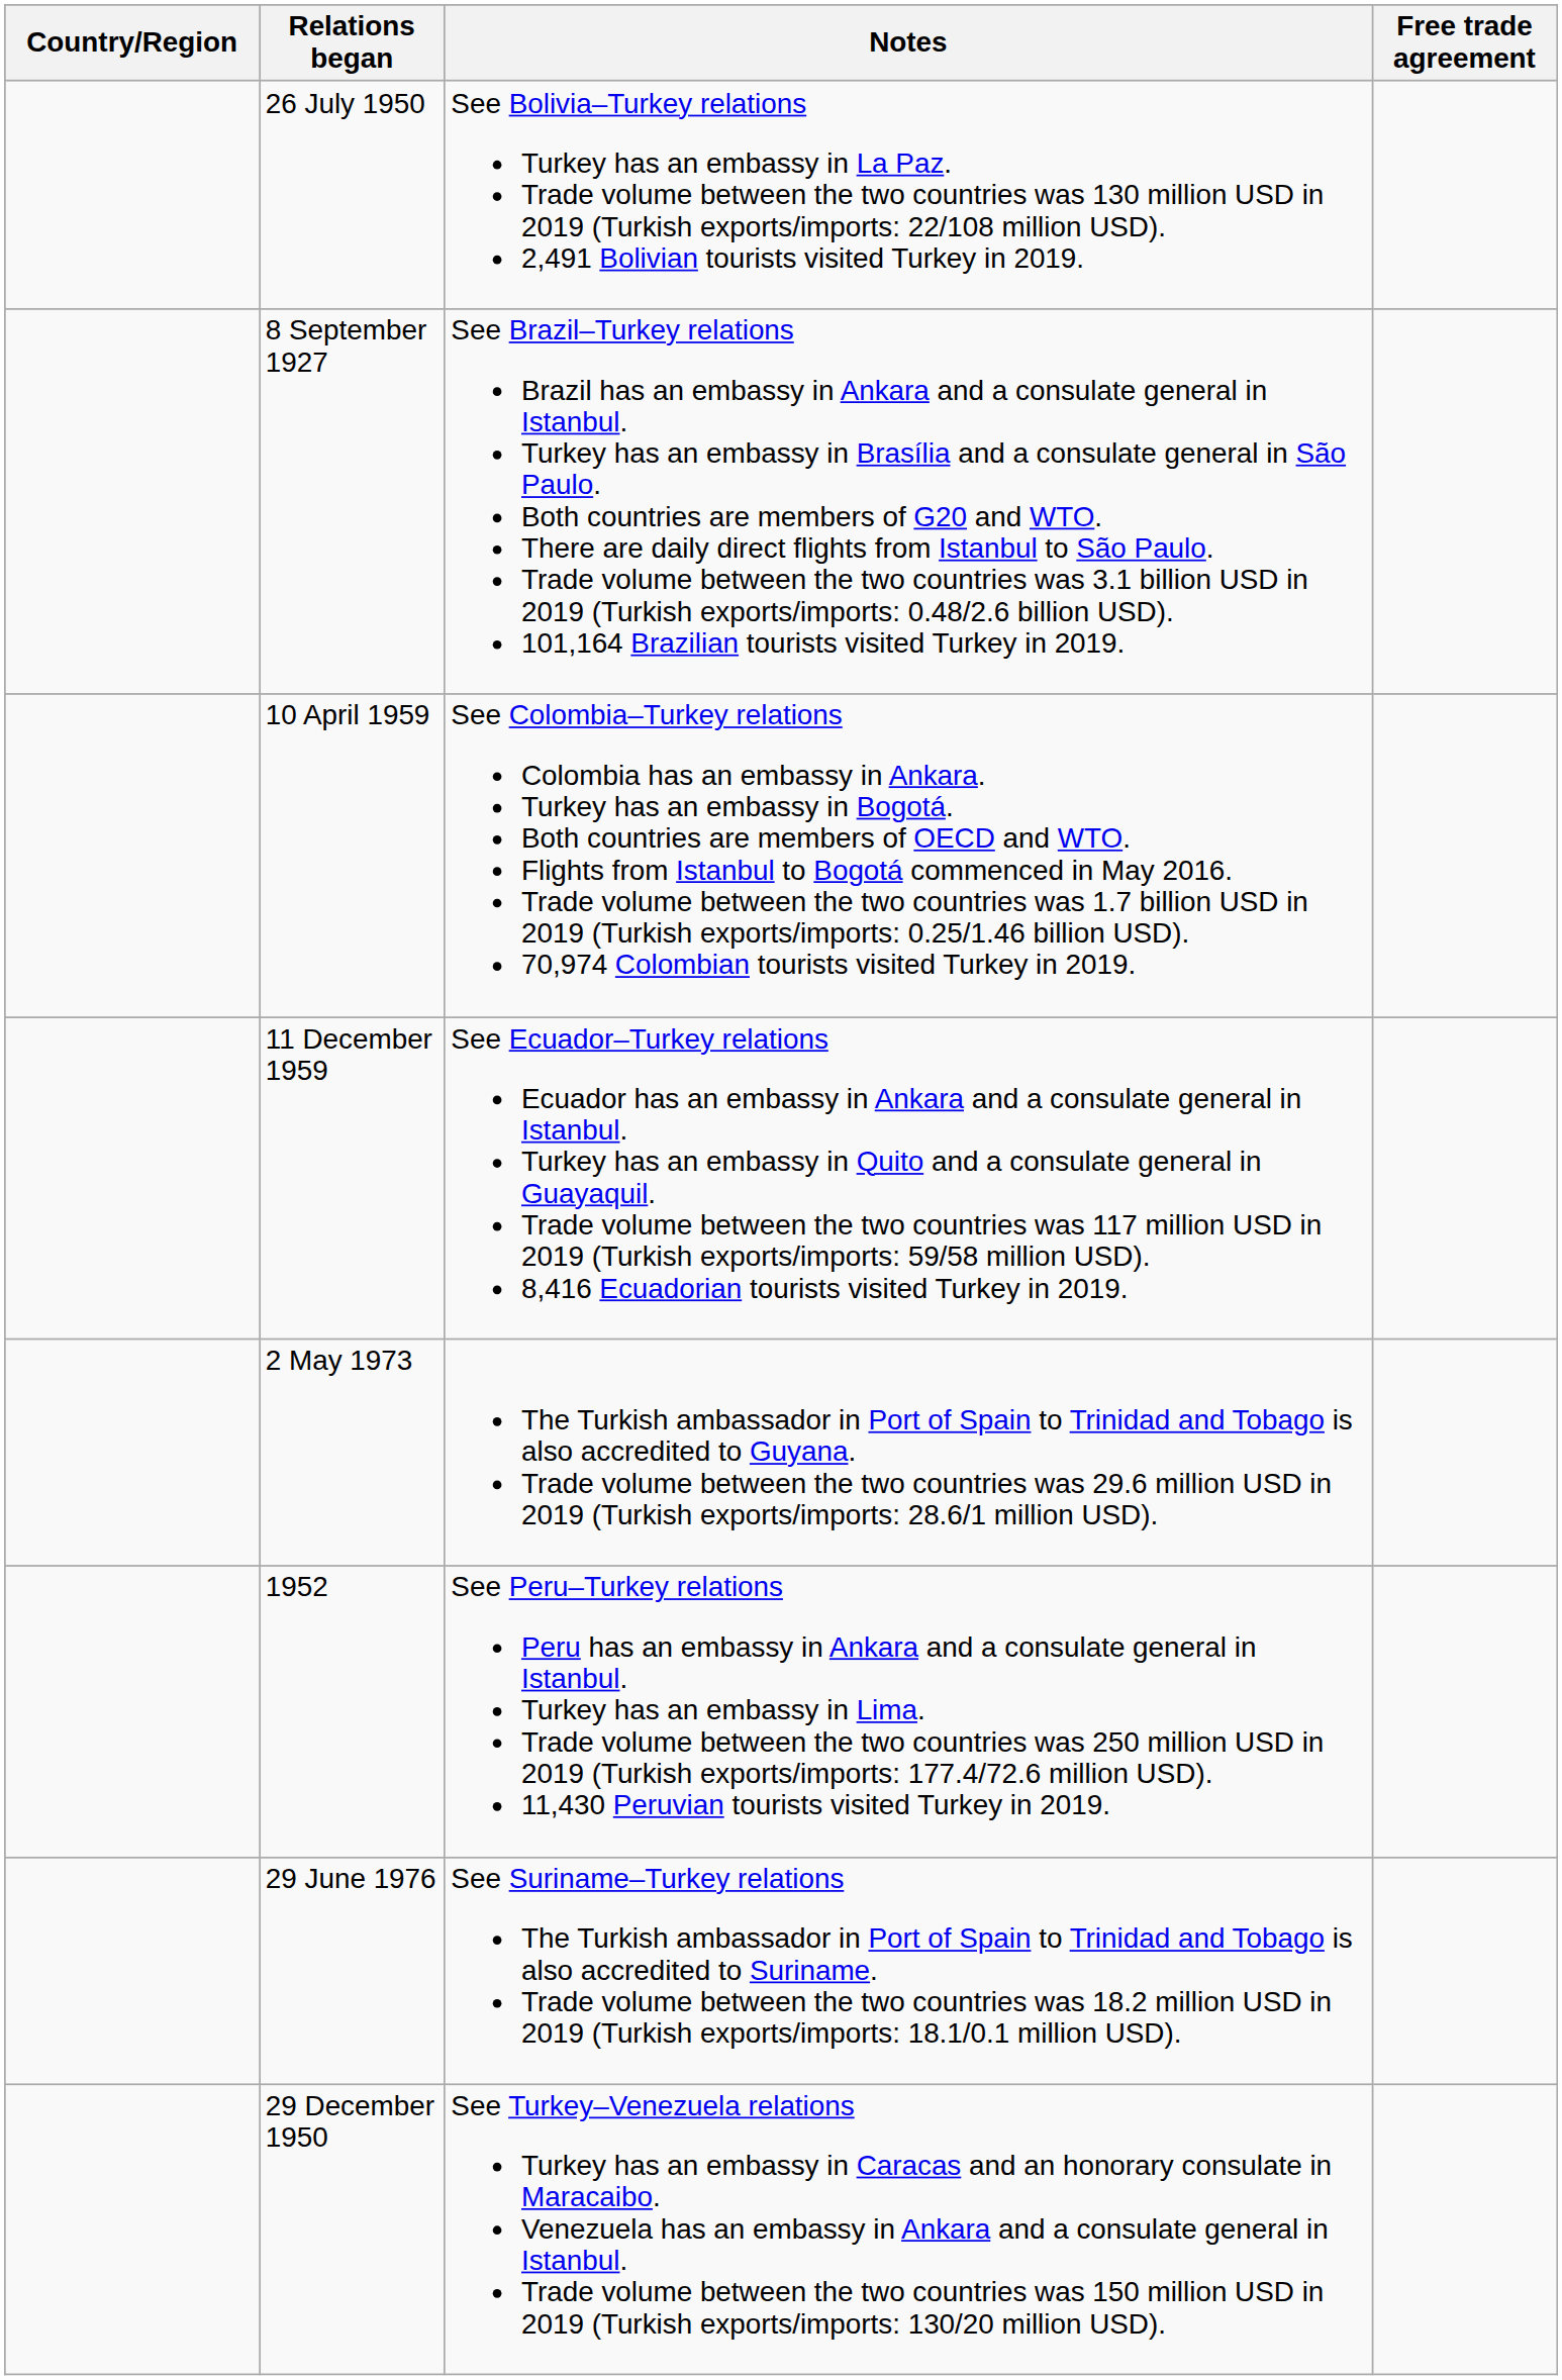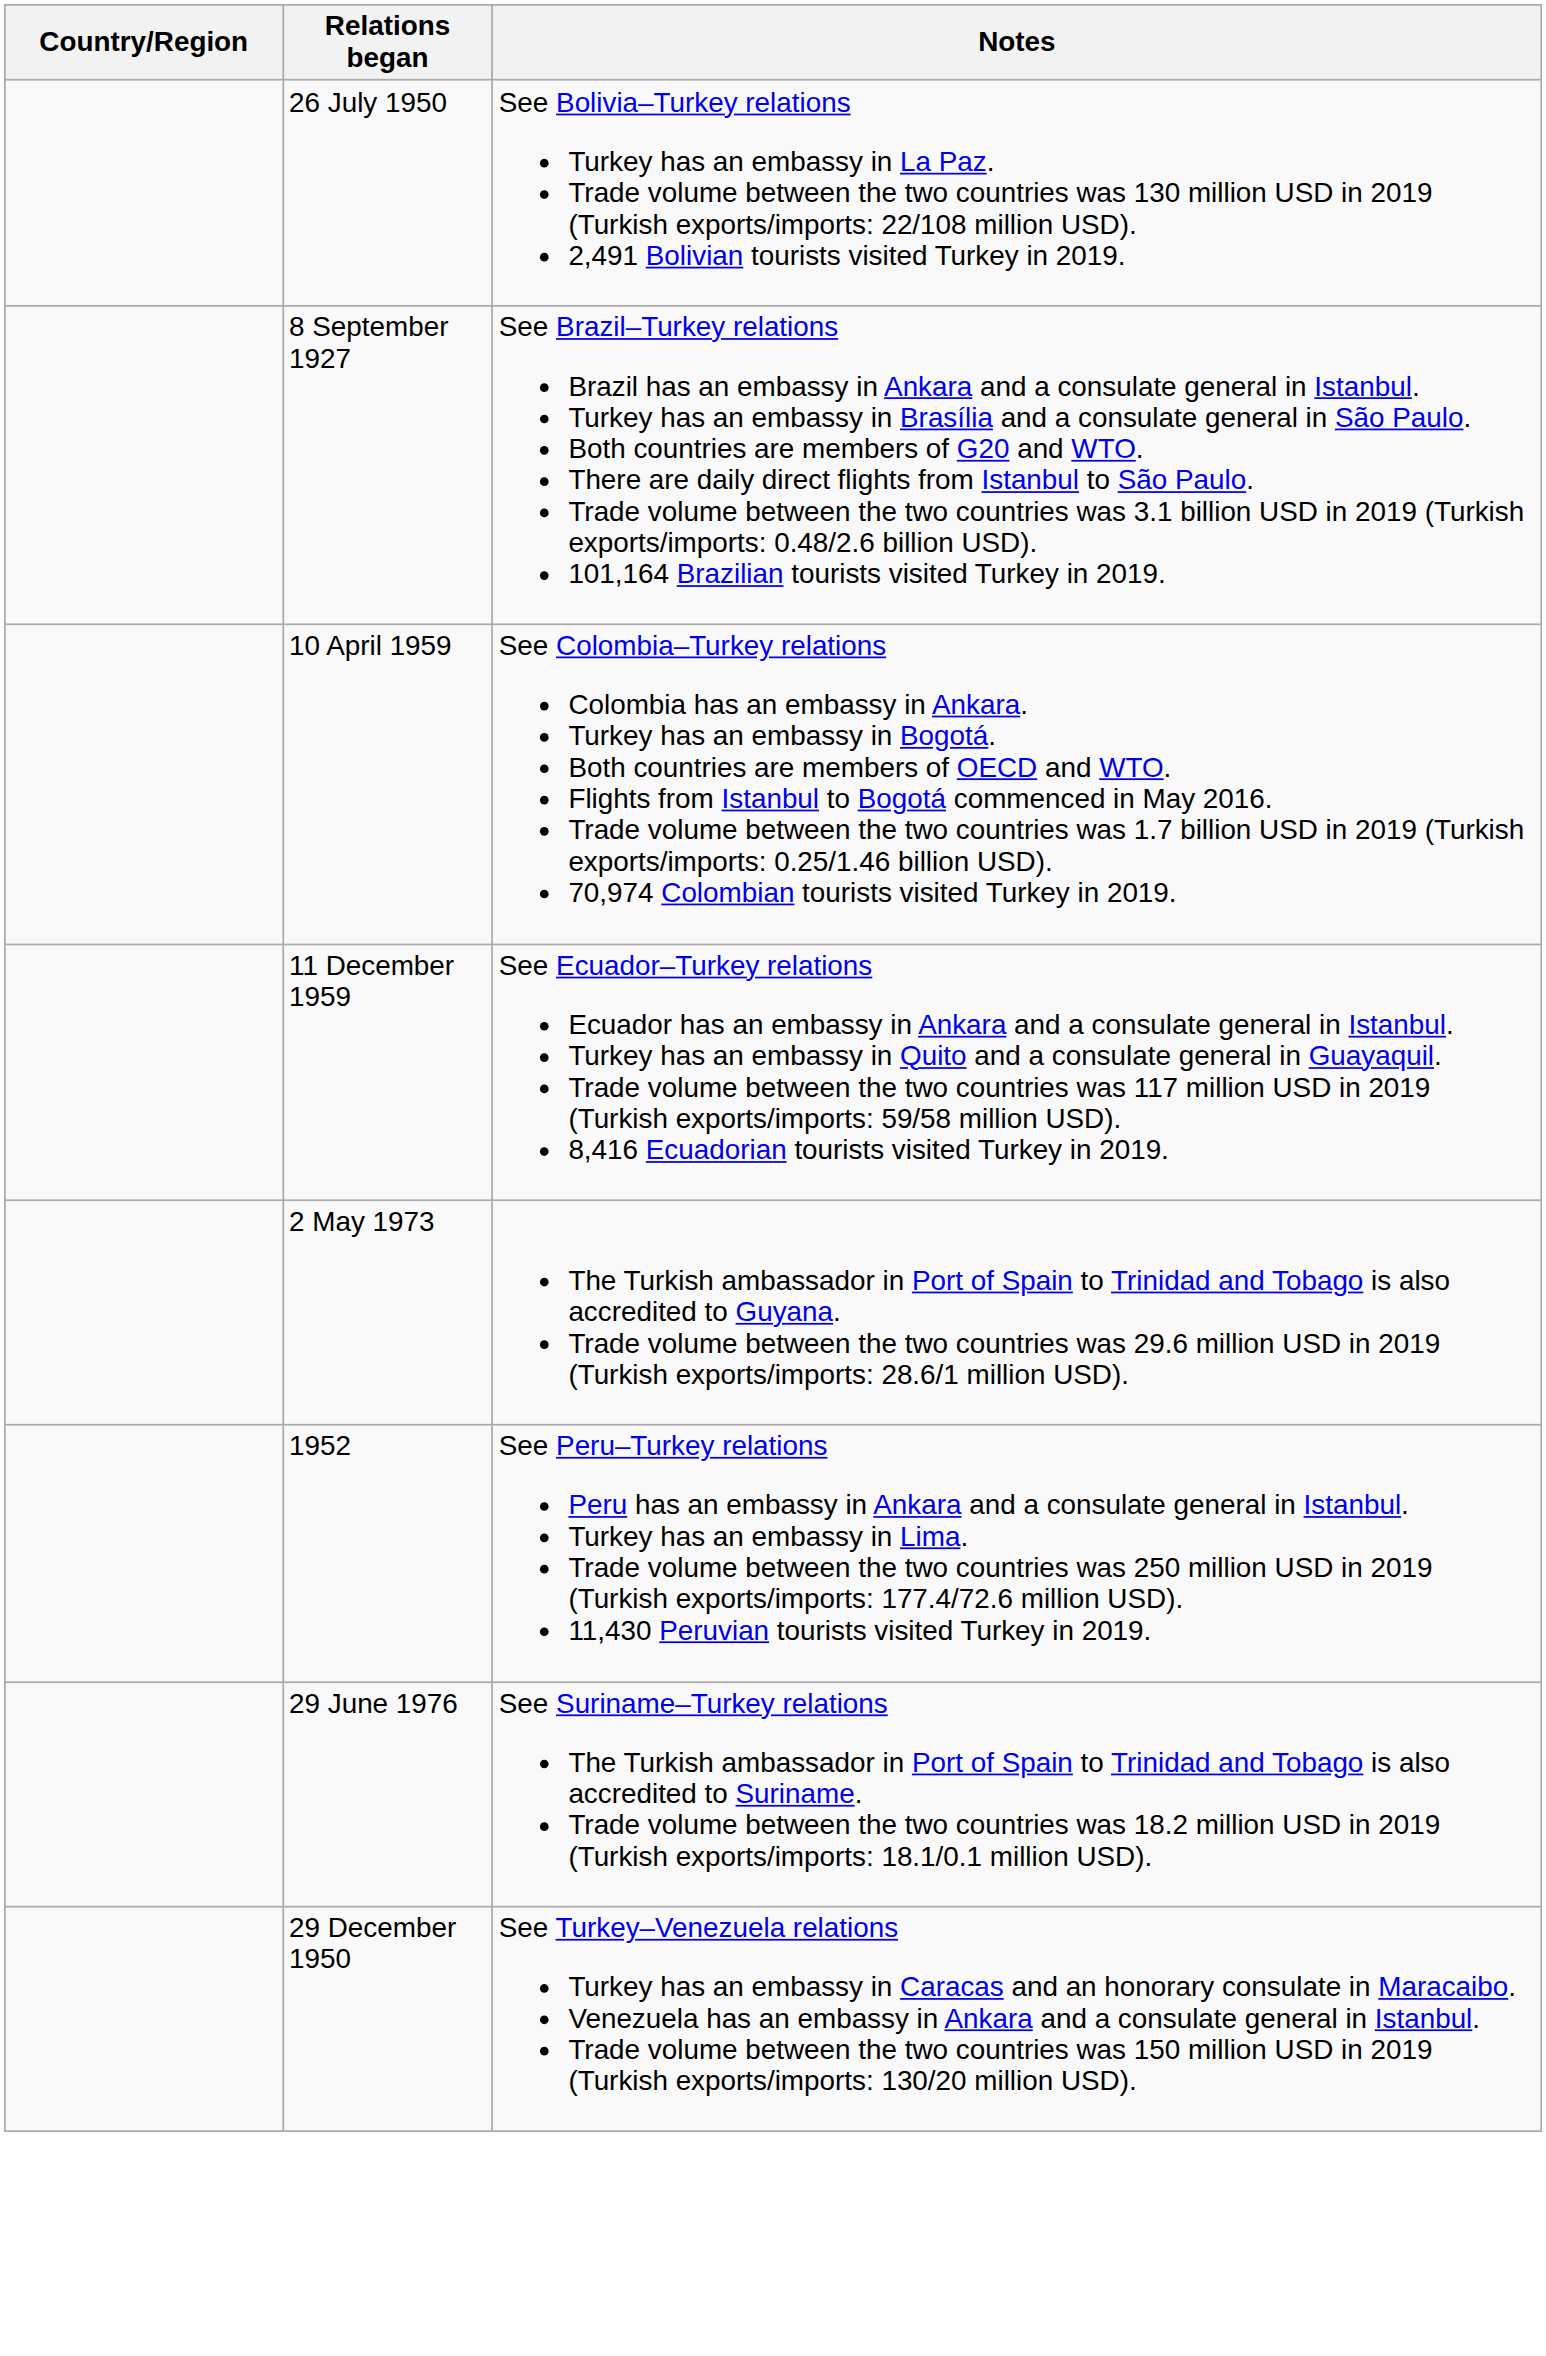- column: Free trade agreement
